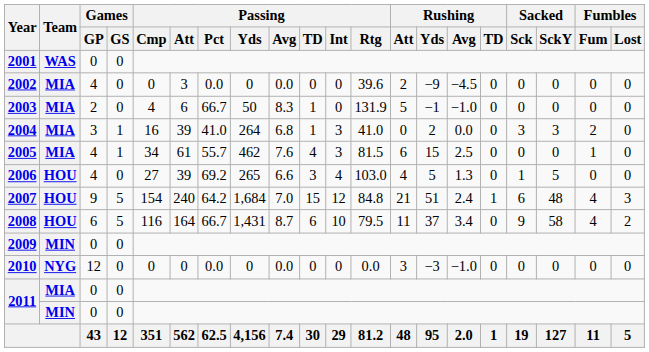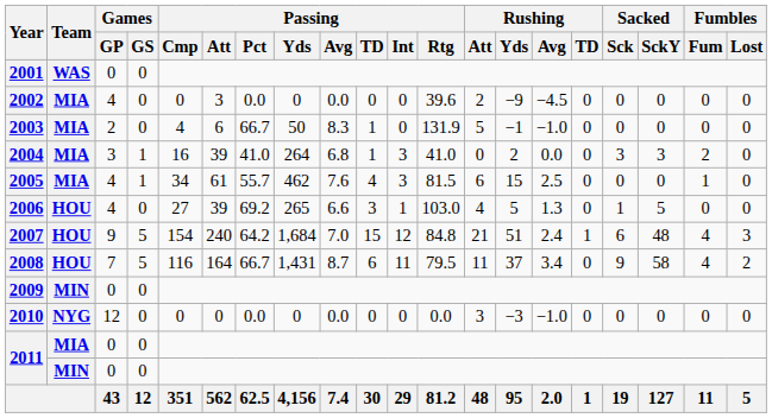2006 | Passing / Int: 4 -> 1
2008 | Games / GP: 6 -> 7
2008 | Passing / Int: 10 -> 11
